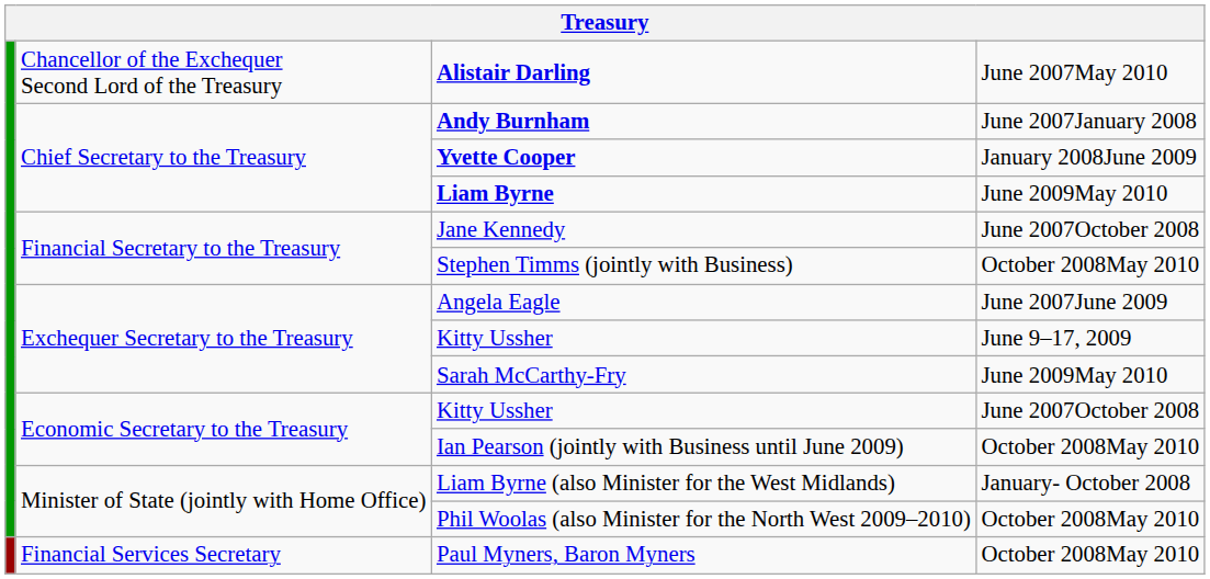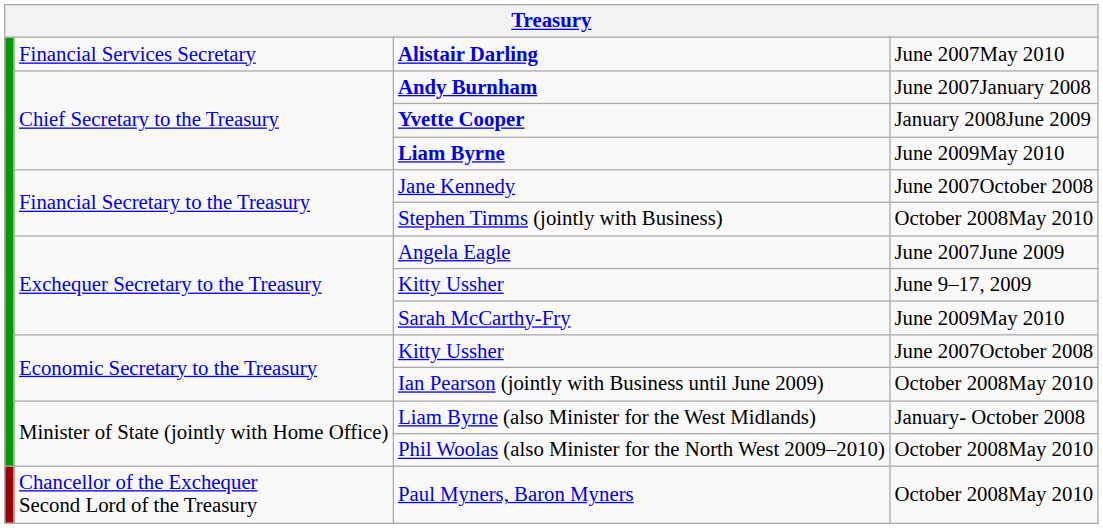Alistair Darling | column 2: Chancellor of the Exchequer Second Lord of the Treasury -> Financial Services Secretary
Paul Myners, Baron Myners | column 2: Financial Services Secretary -> Chancellor of the Exchequer Second Lord of the Treasury
